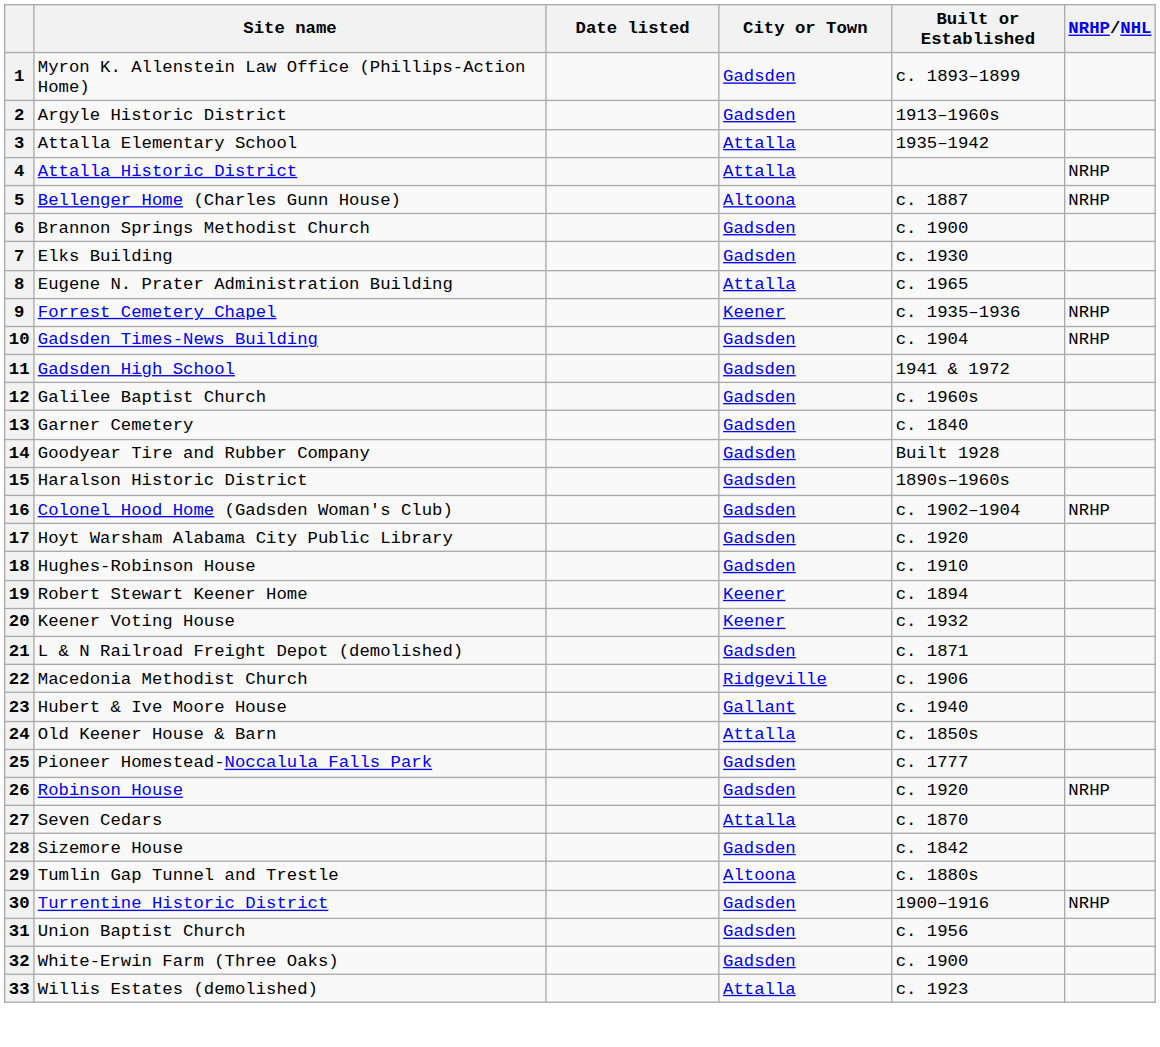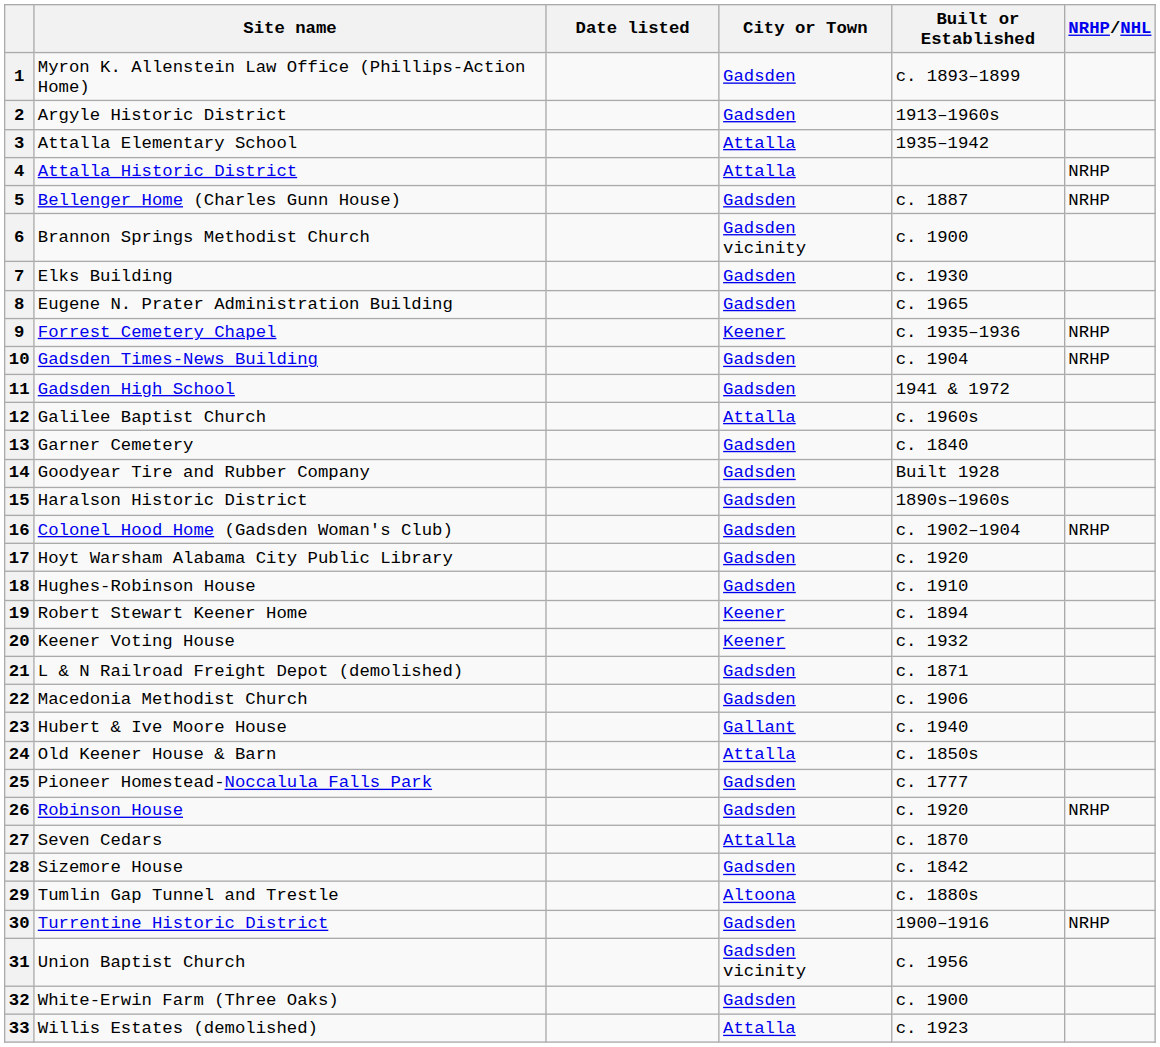5 | City or Town: Altoona -> Gadsden
6 | City or Town: Gadsden -> Gadsden vicinity
8 | City or Town: Attalla -> Gadsden
12 | City or Town: Gadsden -> Attalla
22 | City or Town: Ridgeville -> Gadsden
31 | City or Town: Gadsden -> Gadsden vicinity
